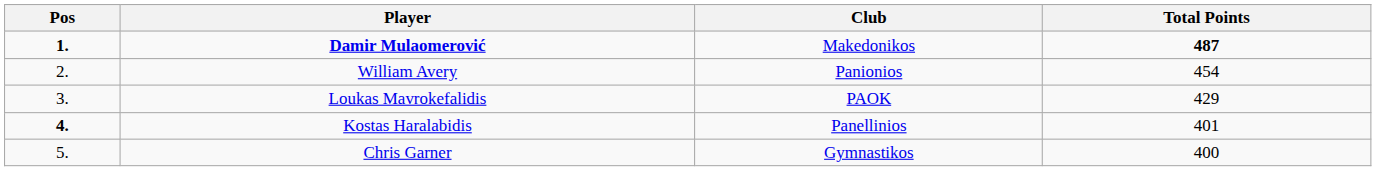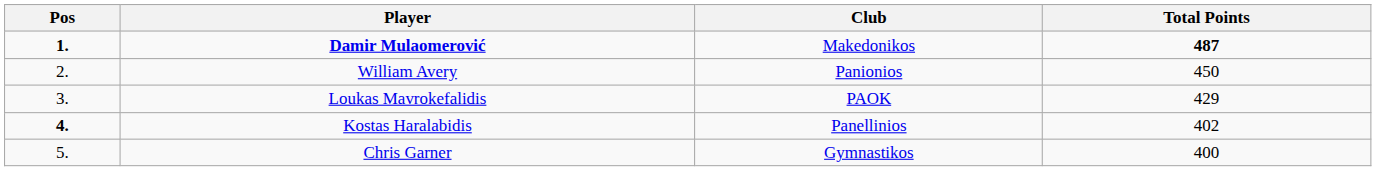William Avery | Total Points: 454 -> 450
Kostas Haralabidis | Total Points: 401 -> 402
